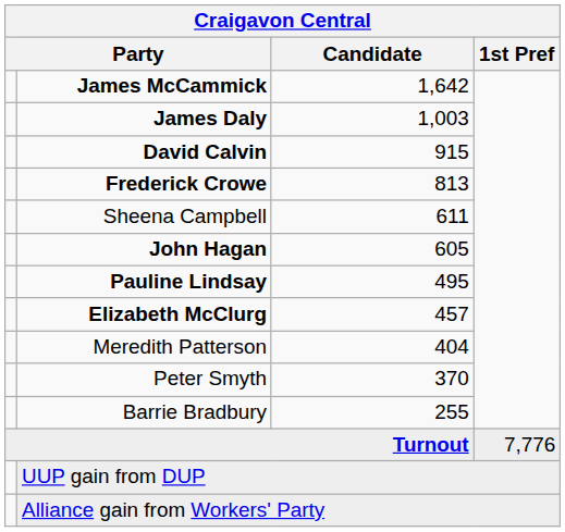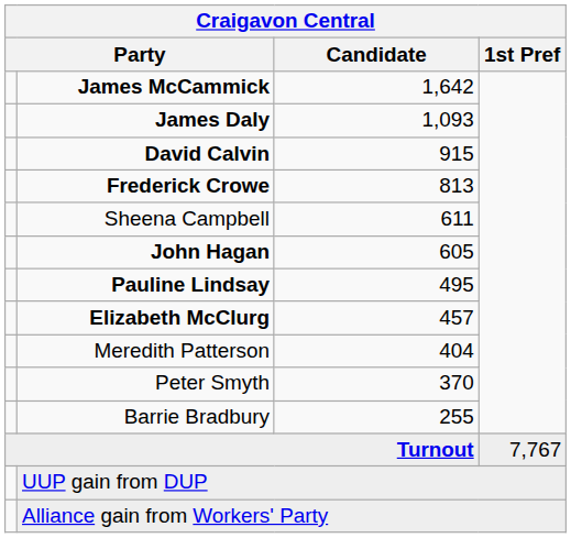James Daly | Candidate: 1,003 -> 1,093
Turnout | 1st Pref: 7,776 -> 7,767
